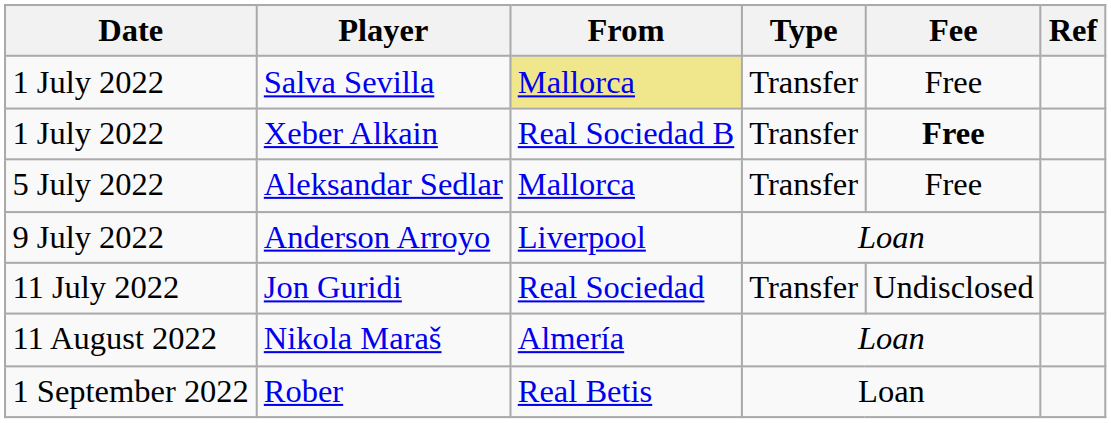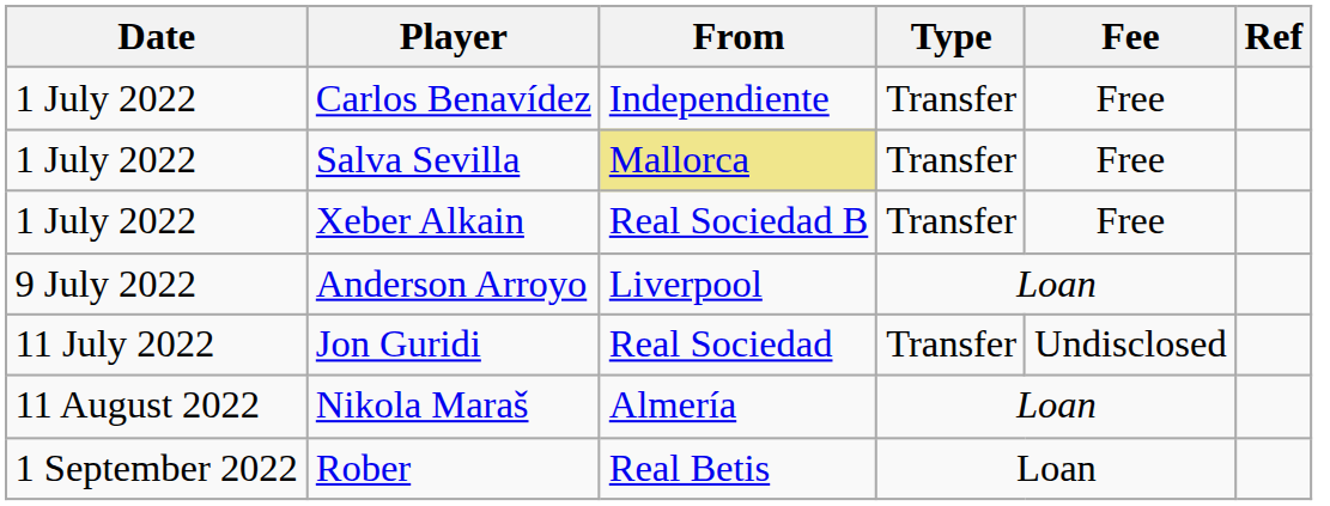+ row: 1 July 2022 | Carlos Benavídez | Independiente | Transfer | Free
Xeber Alkain | Fee: bold -> normal
- row: 5 July 2022 | Aleksandar Sedlar | Mallorca | Transfer | Free
